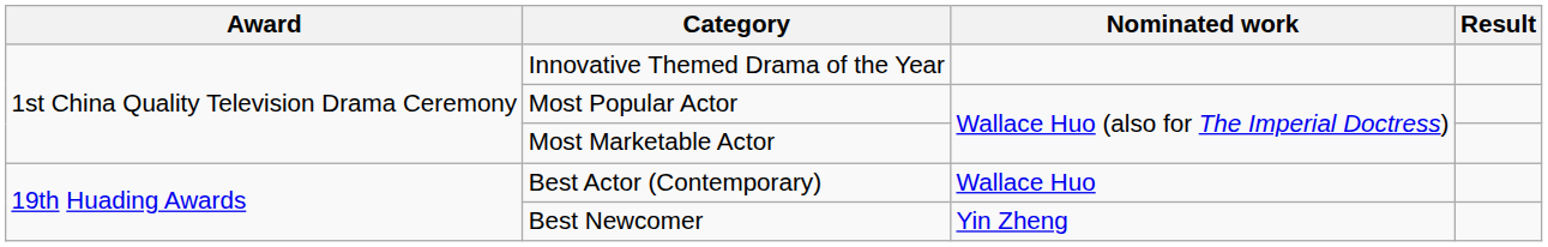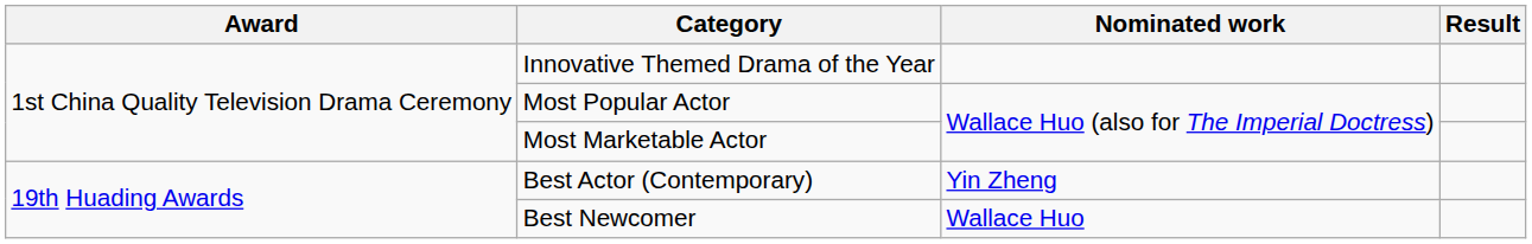Best Actor (Contemporary) | Nominated work: Wallace Huo -> Yin Zheng
Best Newcomer | Nominated work: Yin Zheng -> Wallace Huo
